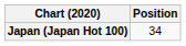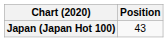Japan (Japan Hot 100) | Position: 34 -> 43
